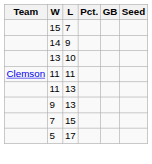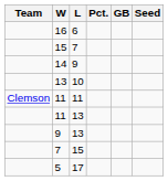+ row: 16 | 6
